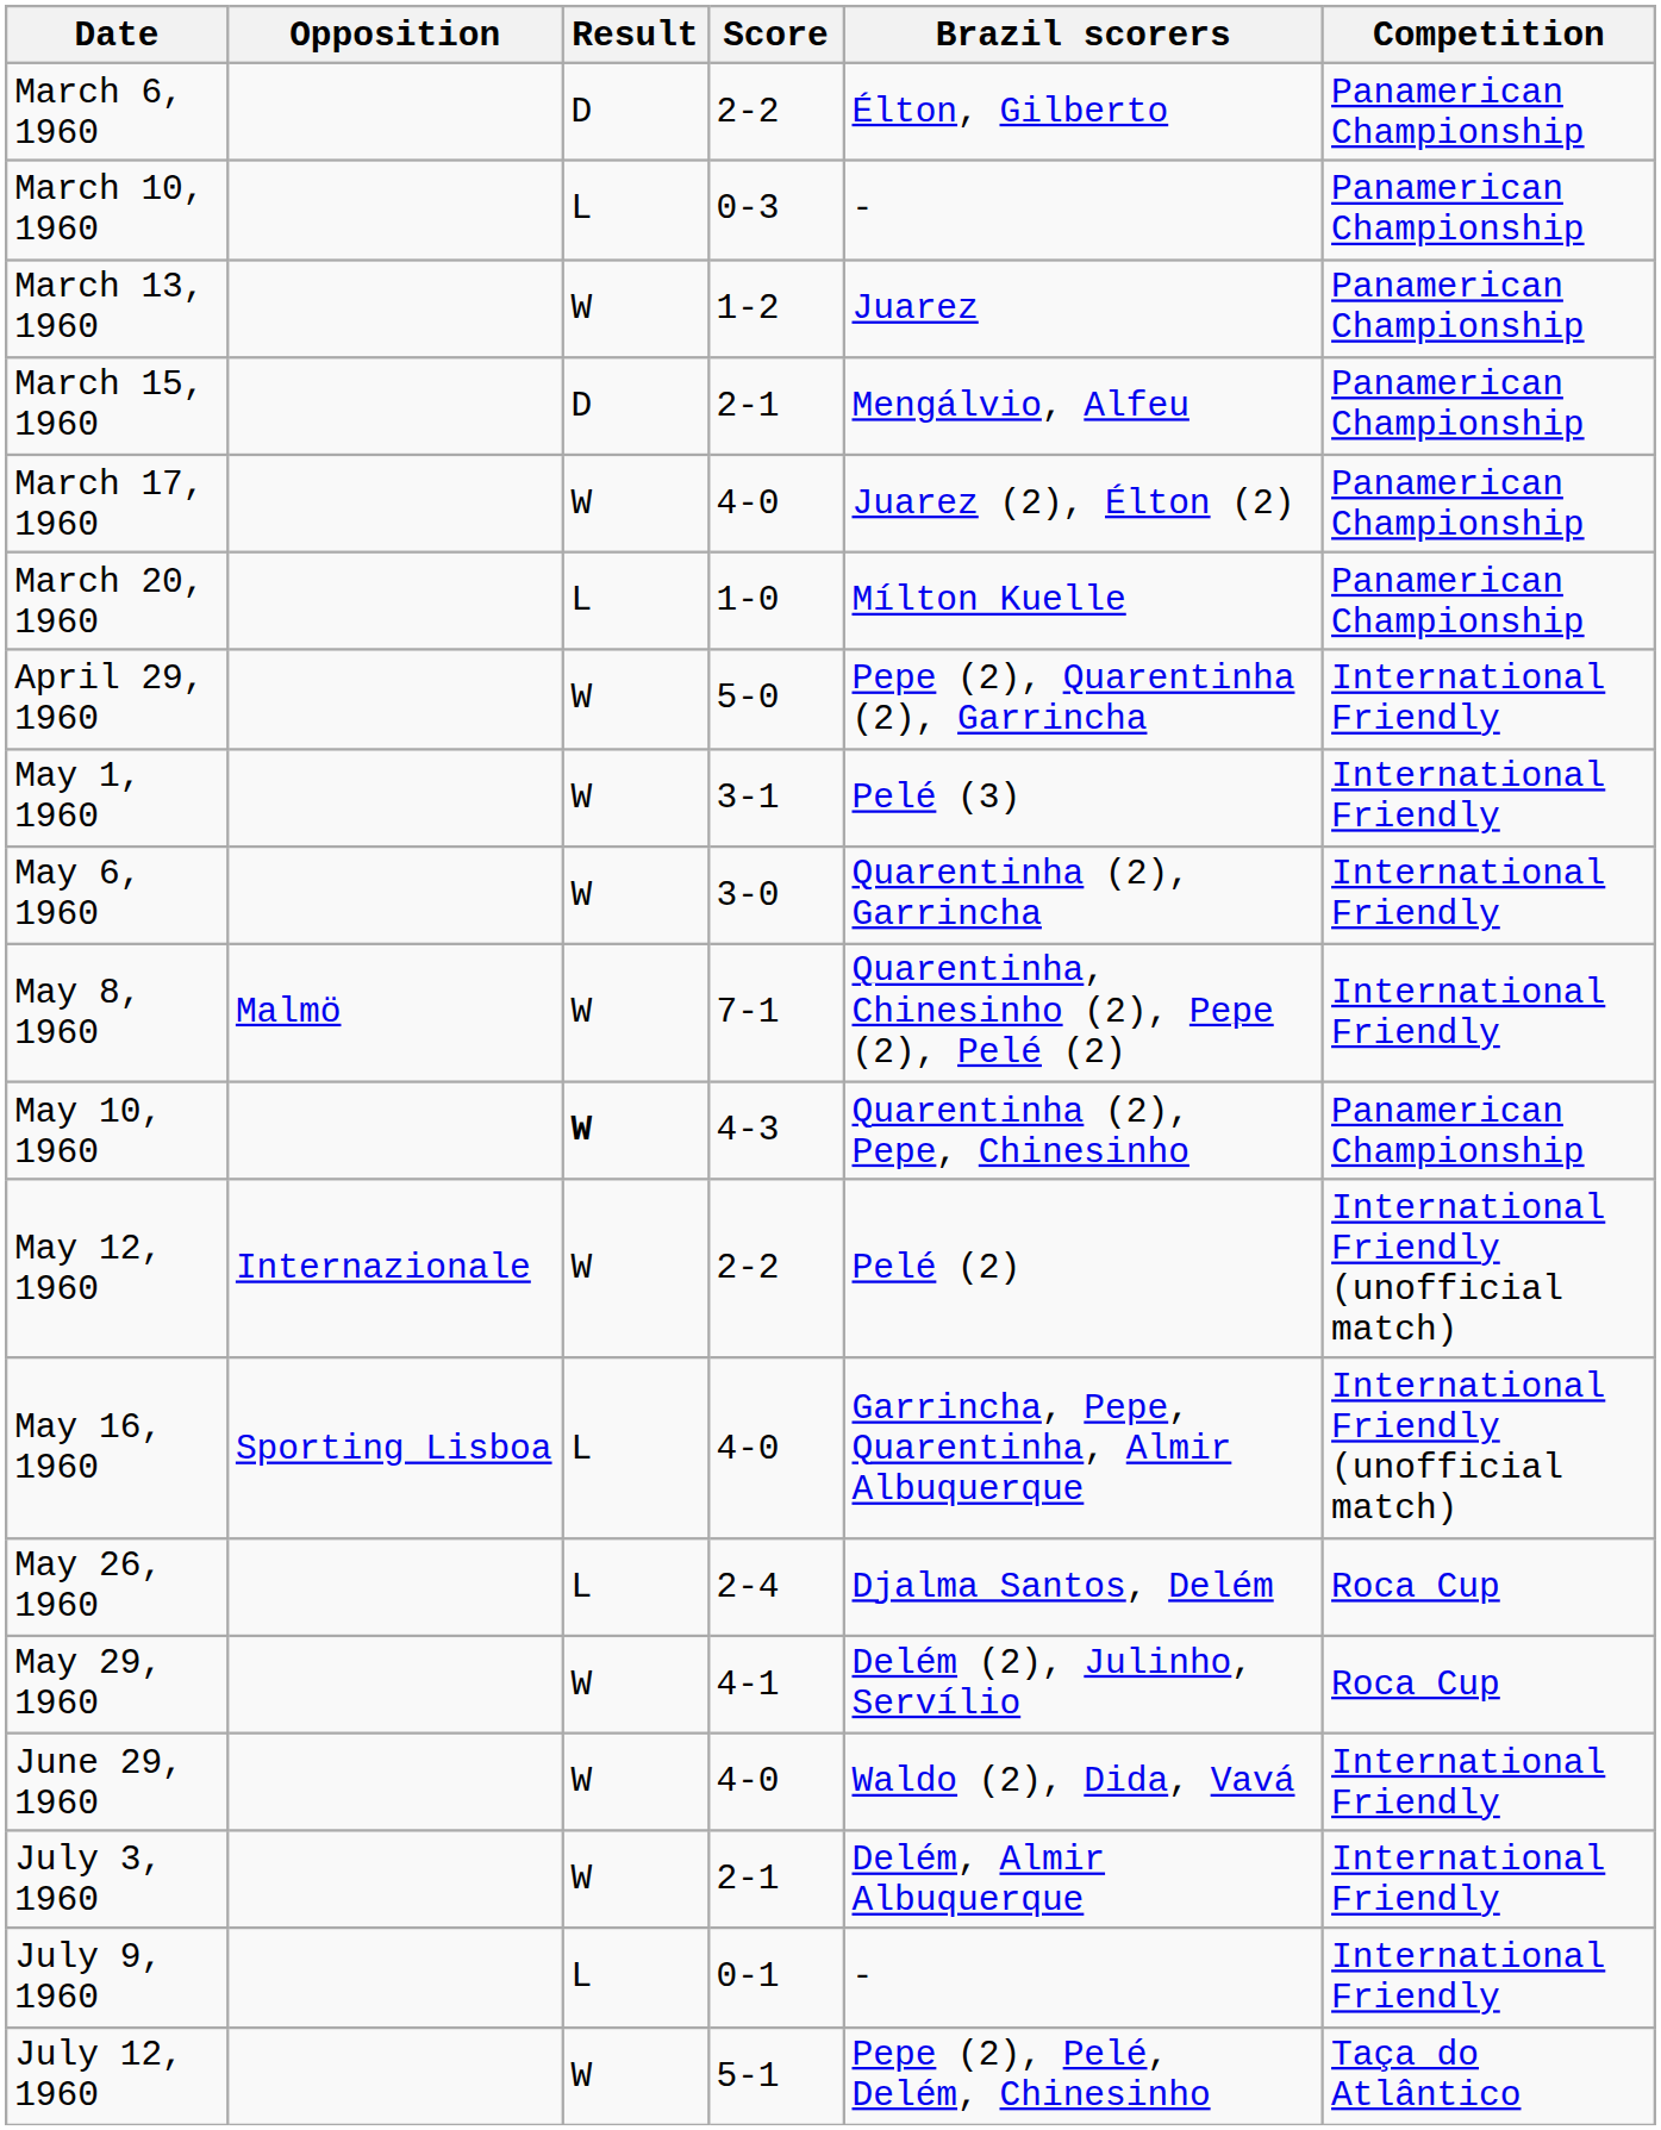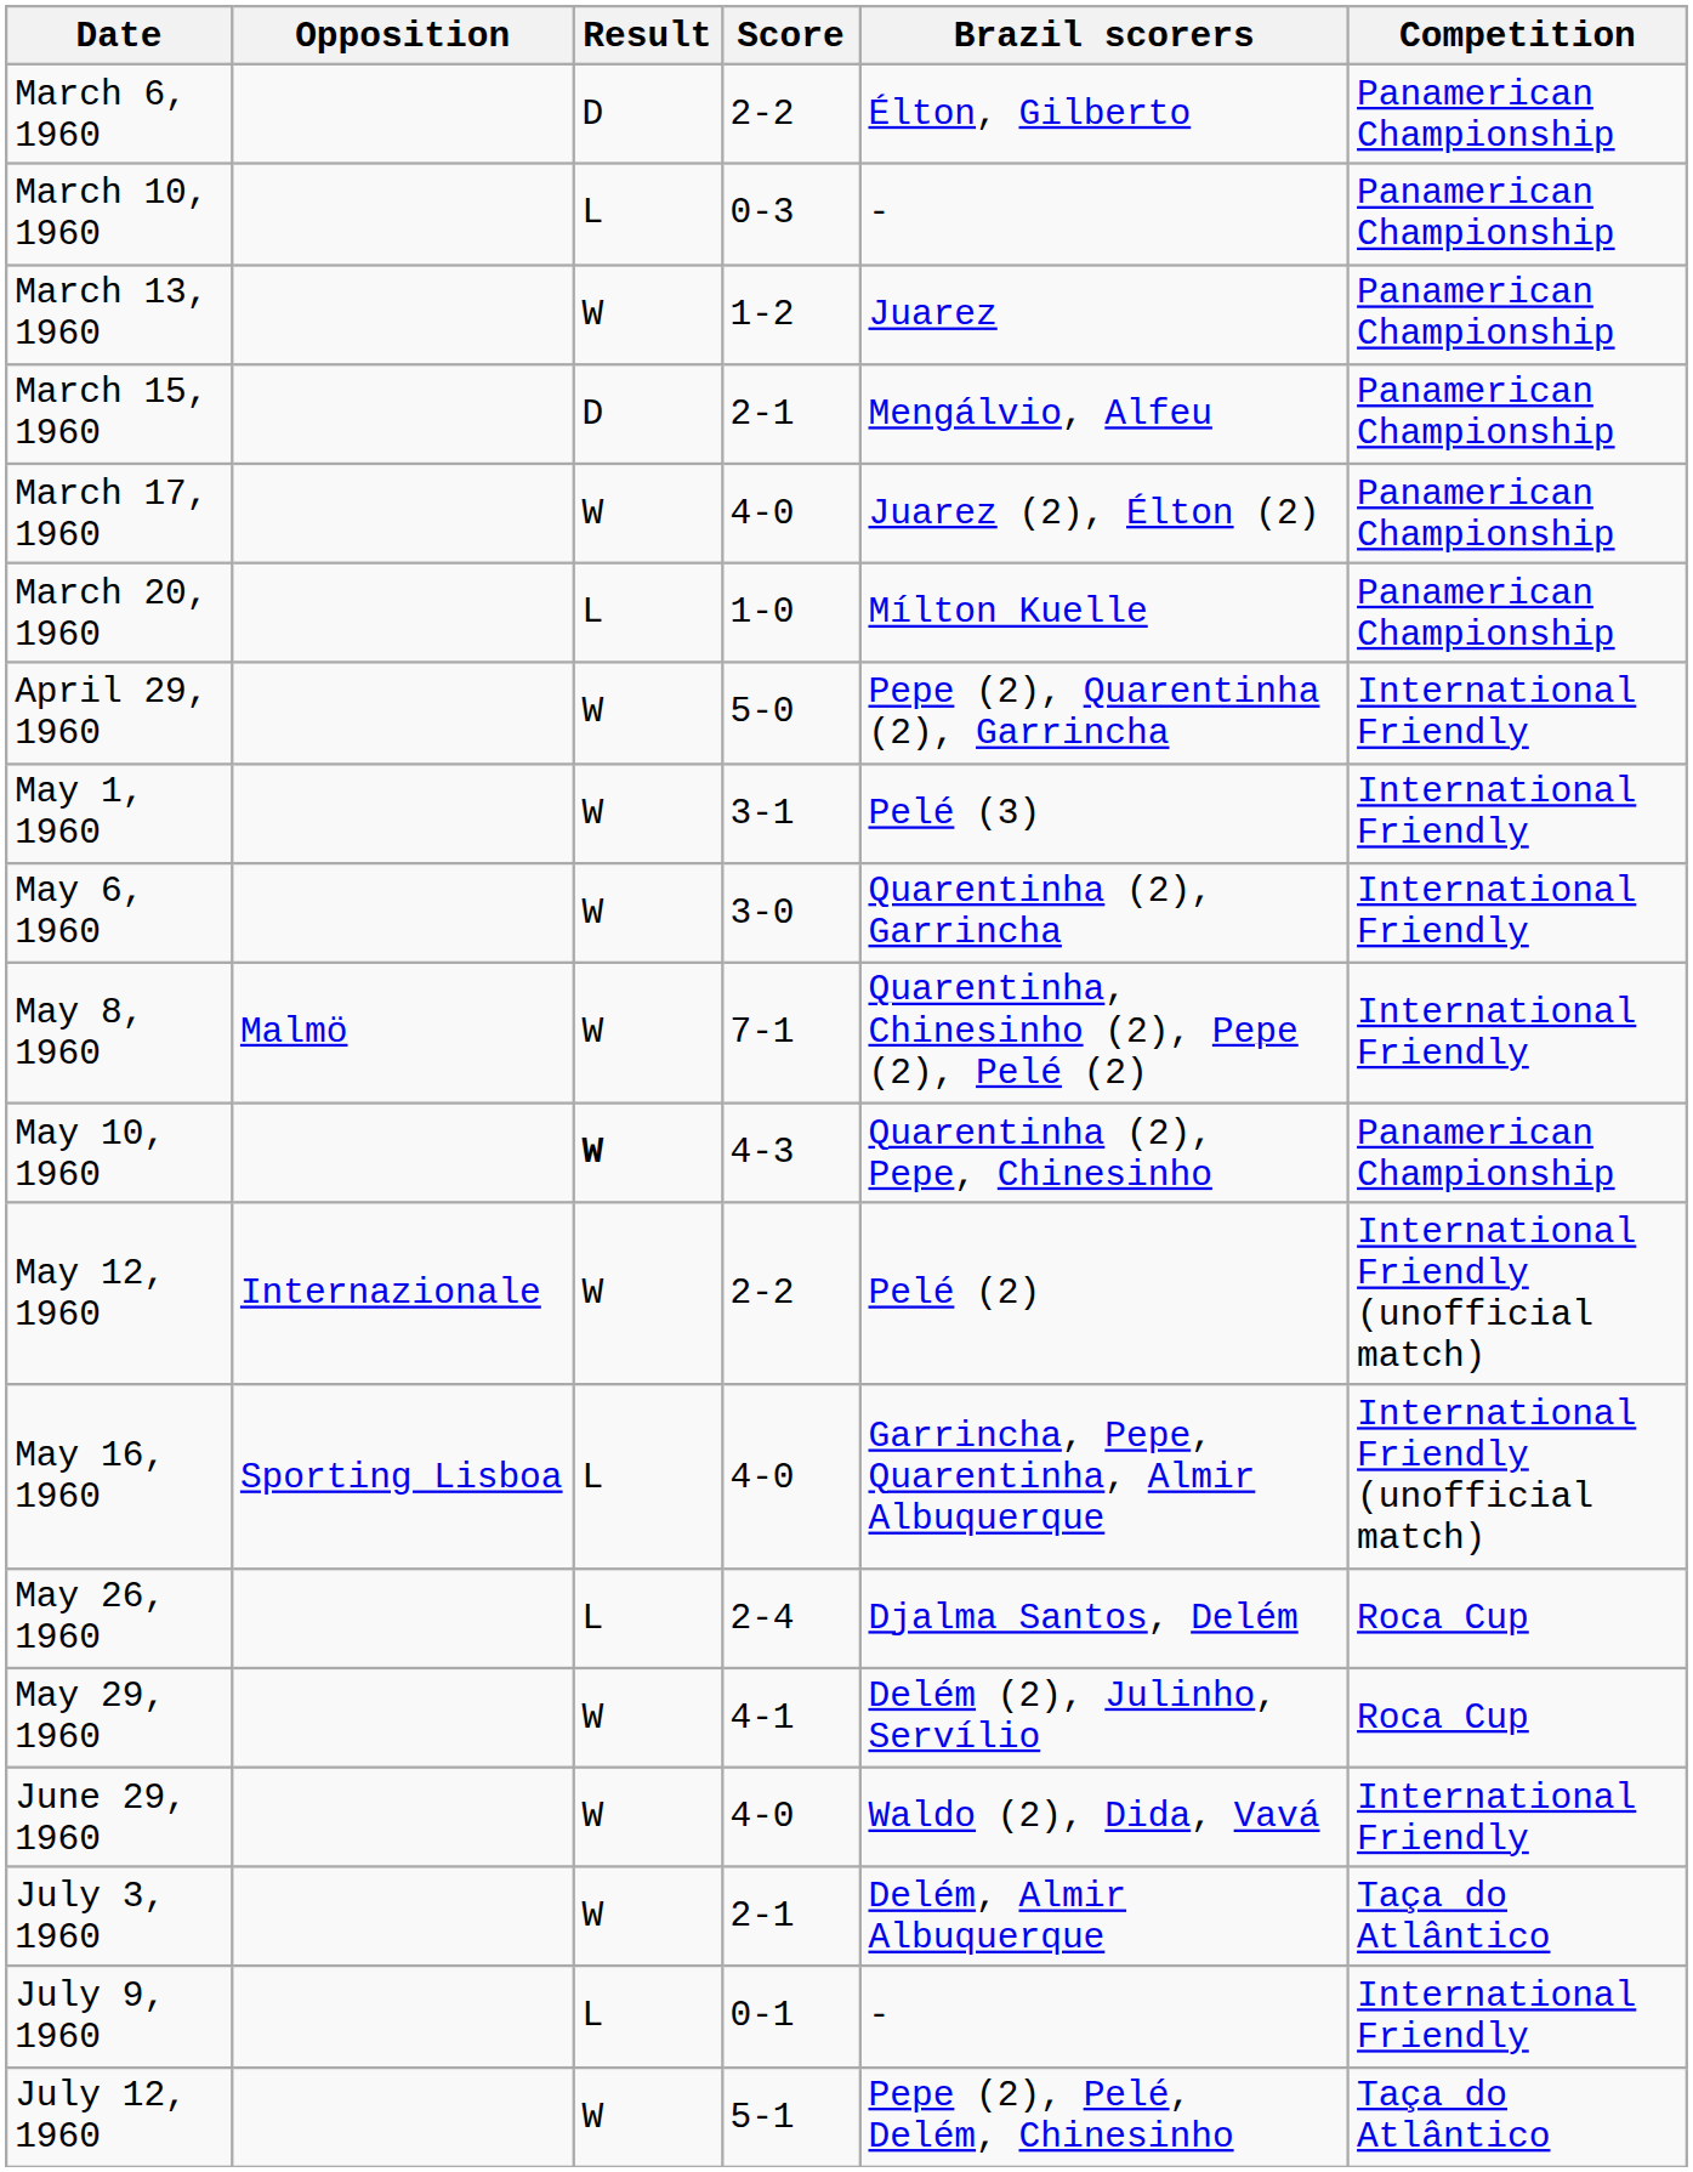July 3, 1960 | Competition: International Friendly -> Taça do Atlântico
